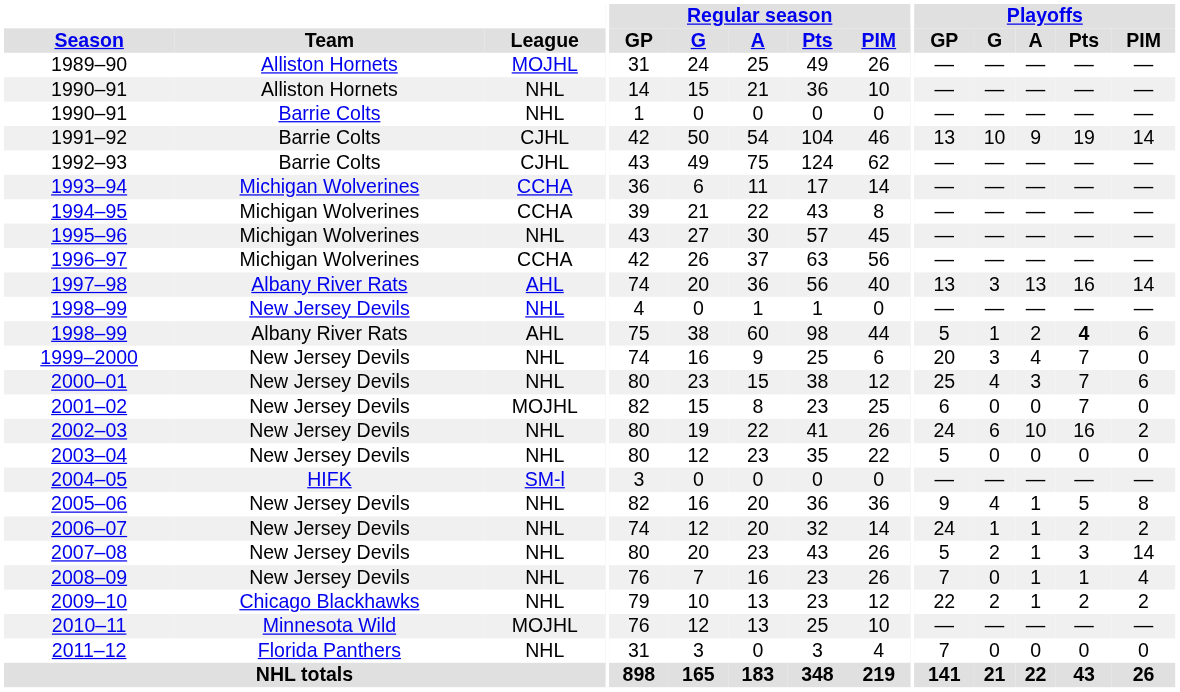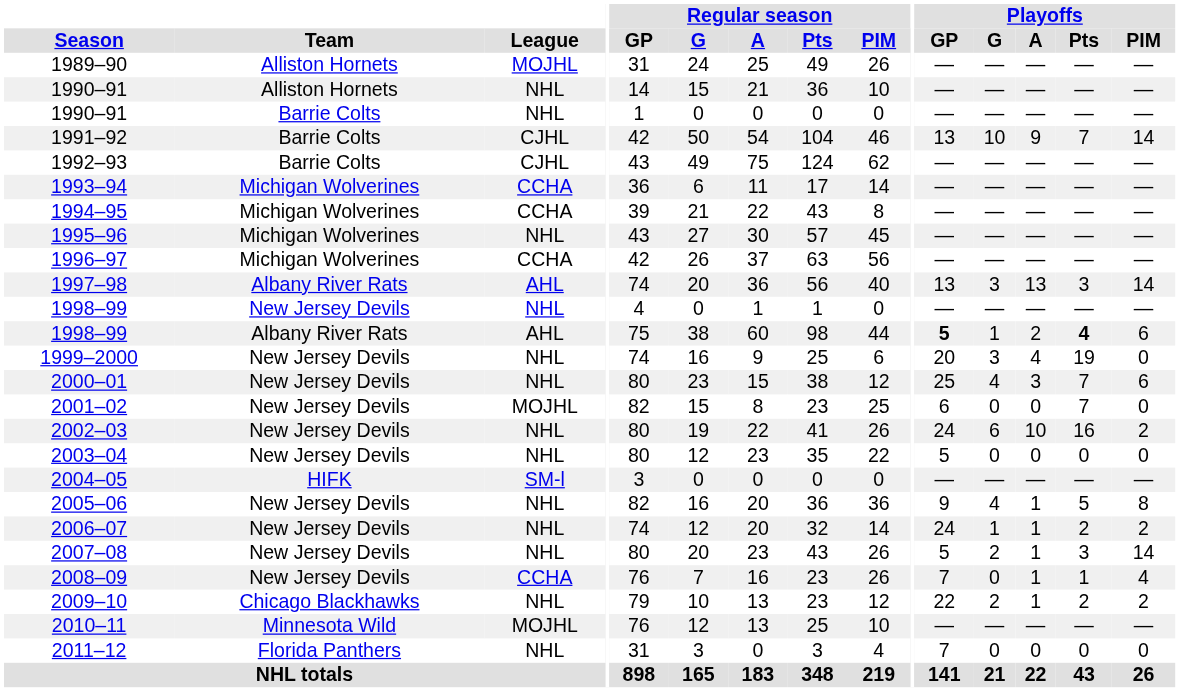1991–92 | Playoffs / Pts: 19 -> 7
1997–98 | Playoffs / Pts: 16 -> 3
1998–99 / Albany River Rats | Playoffs / GP: normal -> bold
1999–2000 | Playoffs / Pts: 7 -> 19
2008–09 | League: NHL -> CCHA
